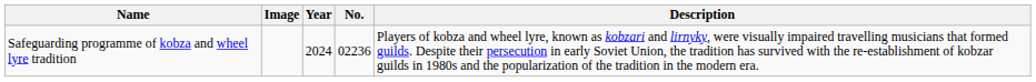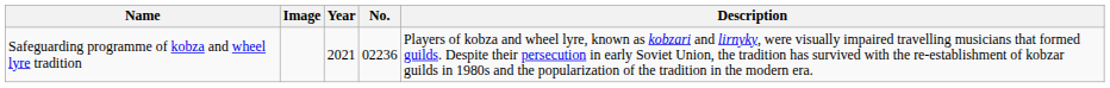Safeguarding programme of kobza and wheel lyre tradition | Year: 2024 -> 2021
